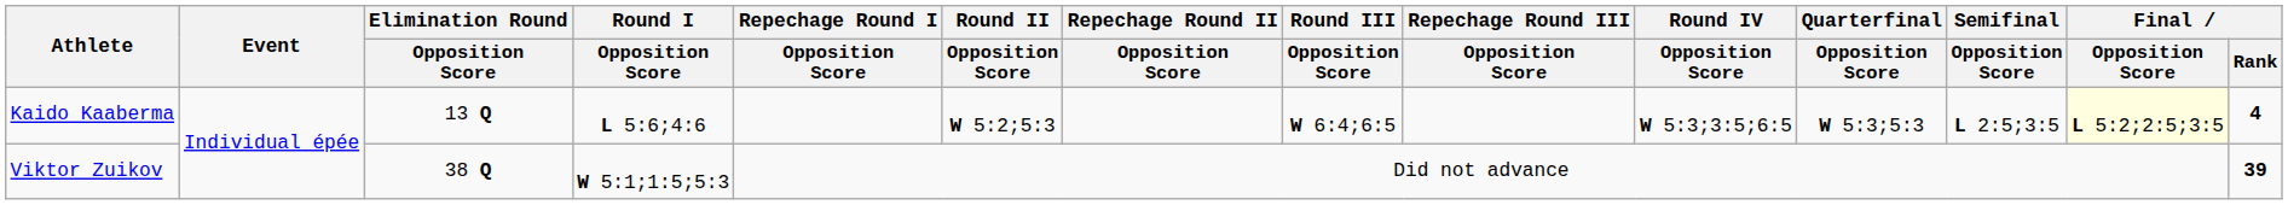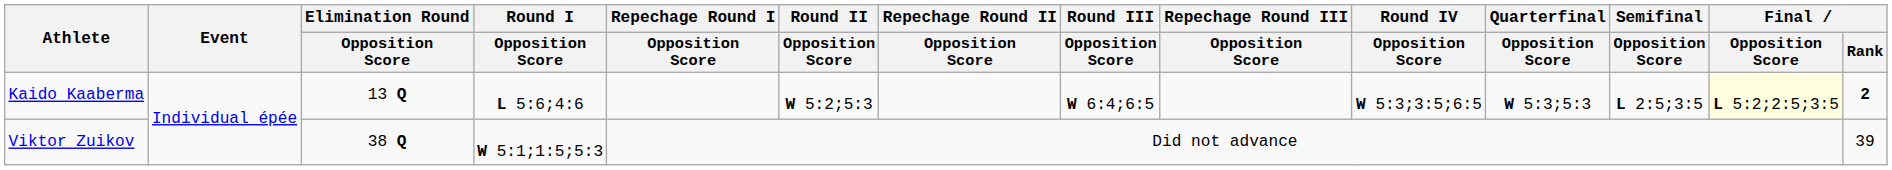Kaido Kaaberma | Final / Rank: 4 -> 2
Viktor Zuikov | Final / Rank: bold -> normal
